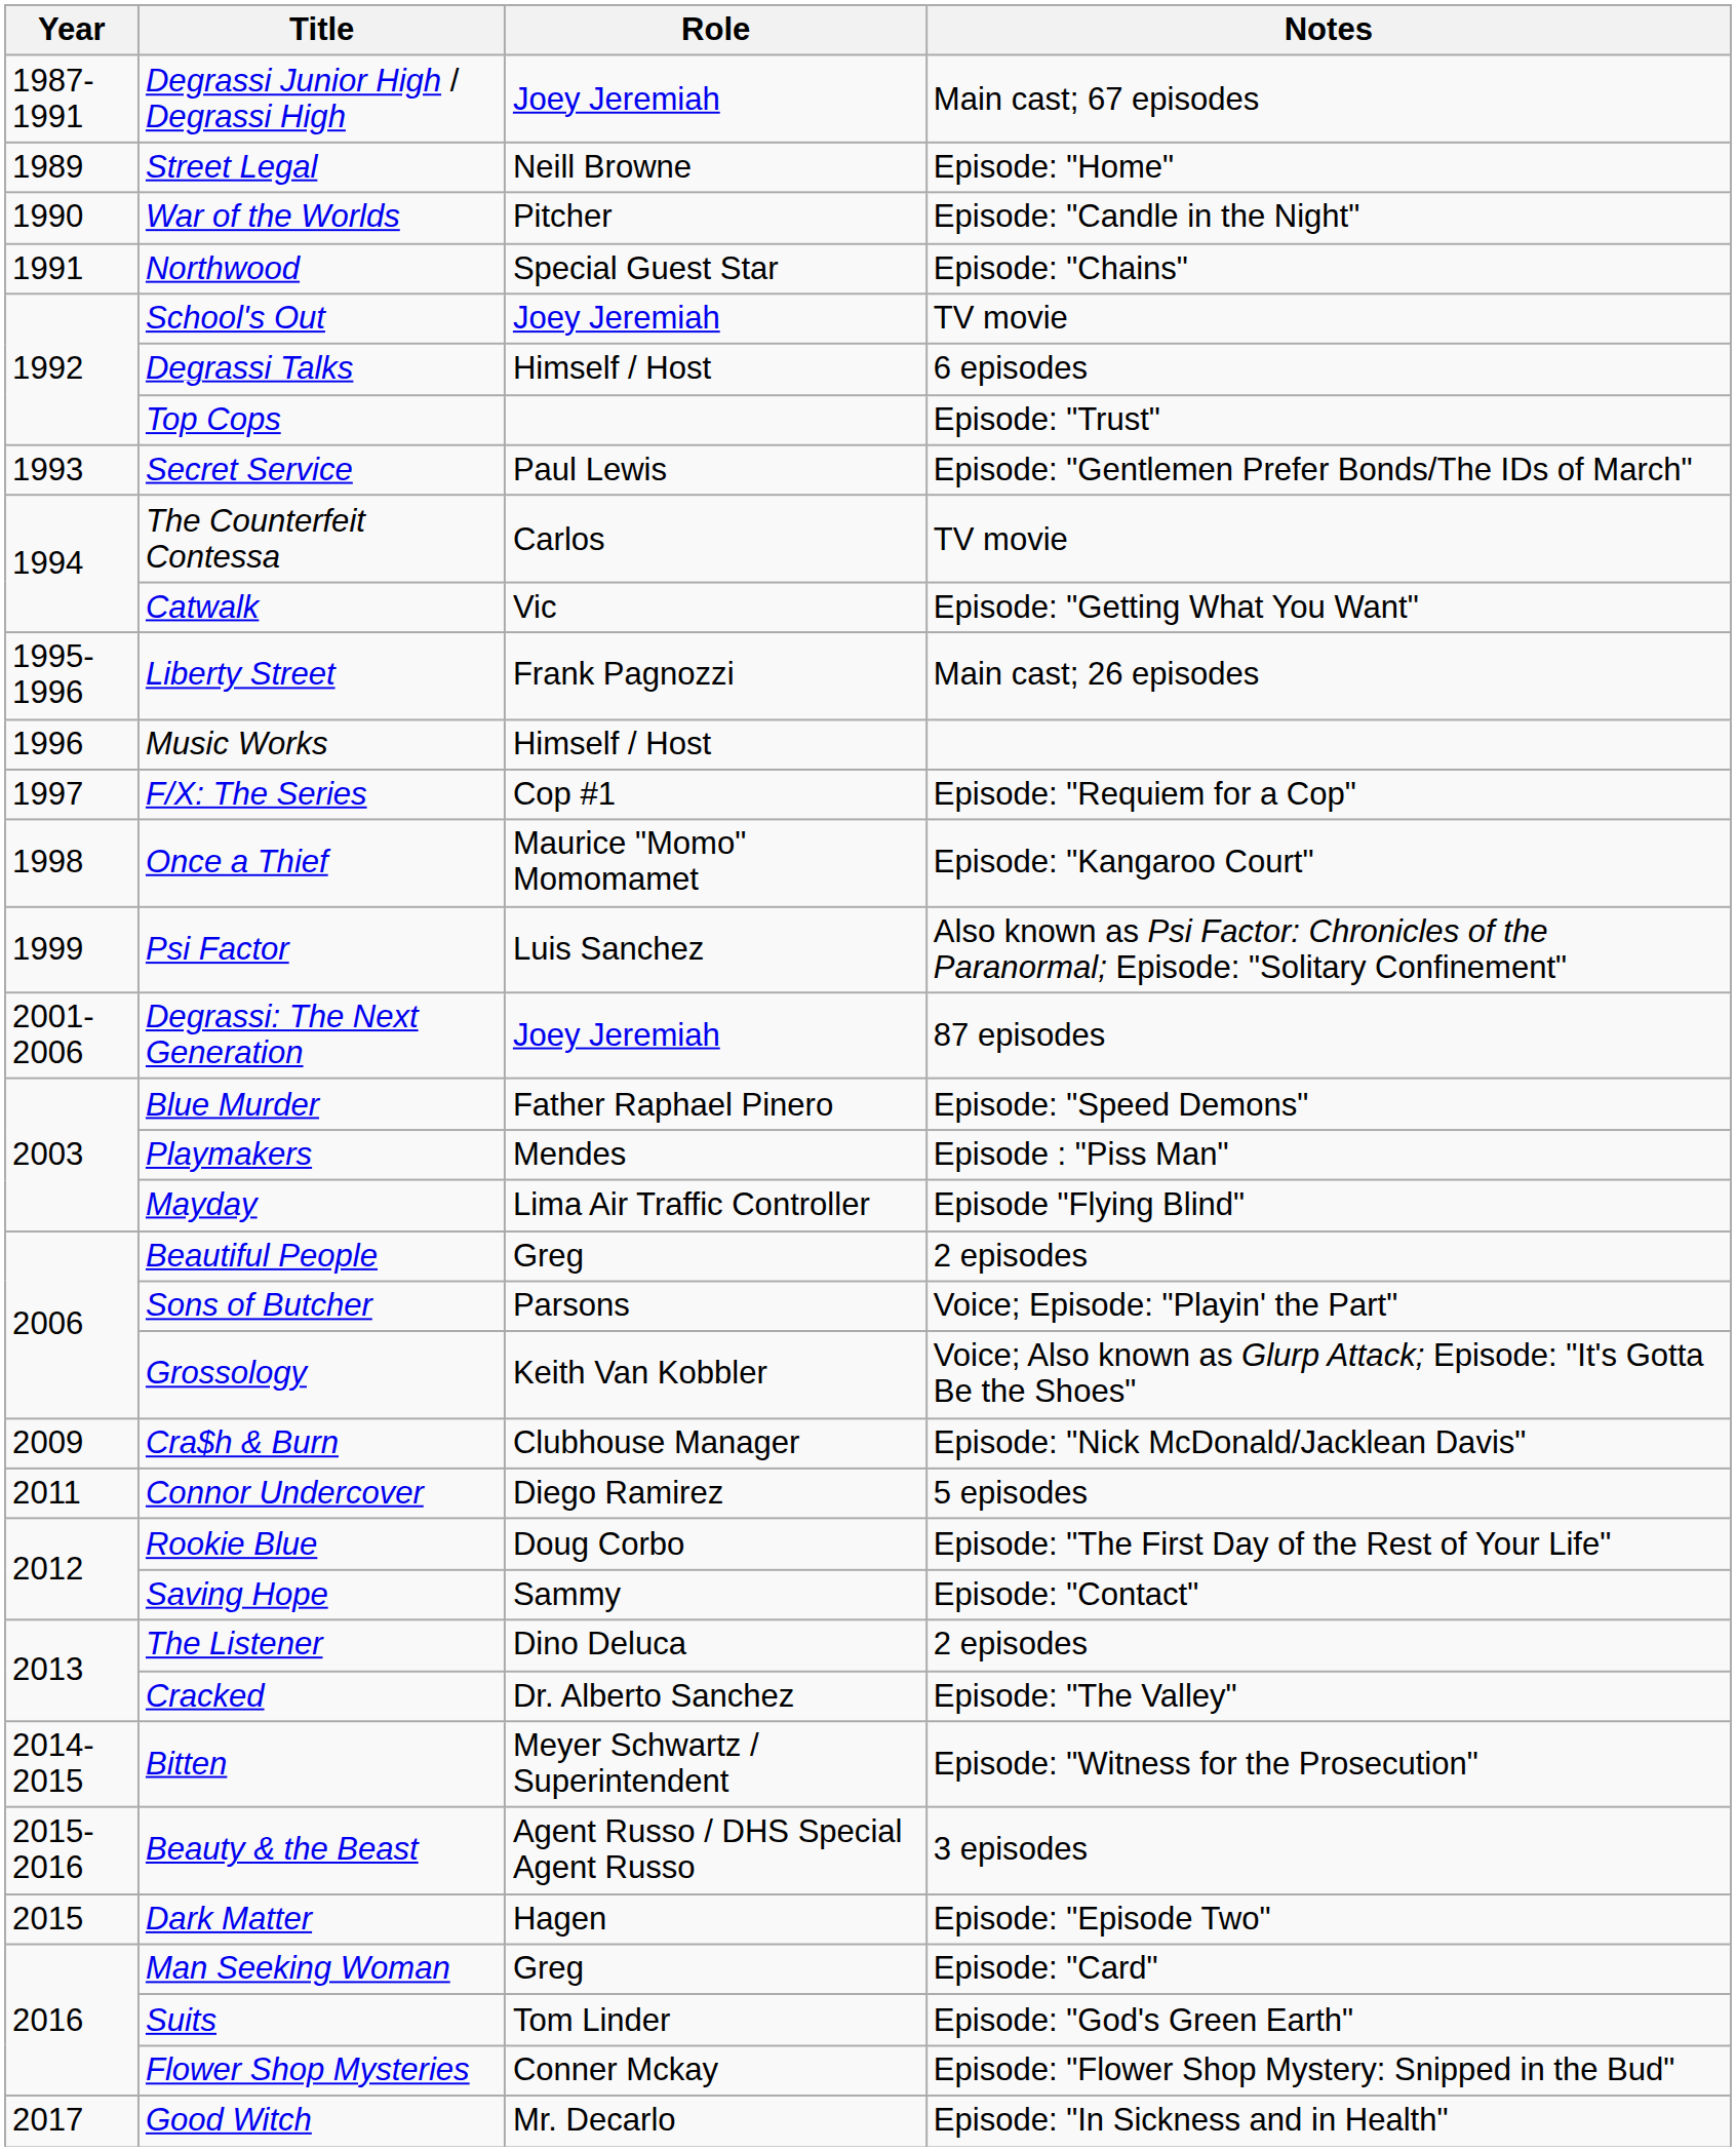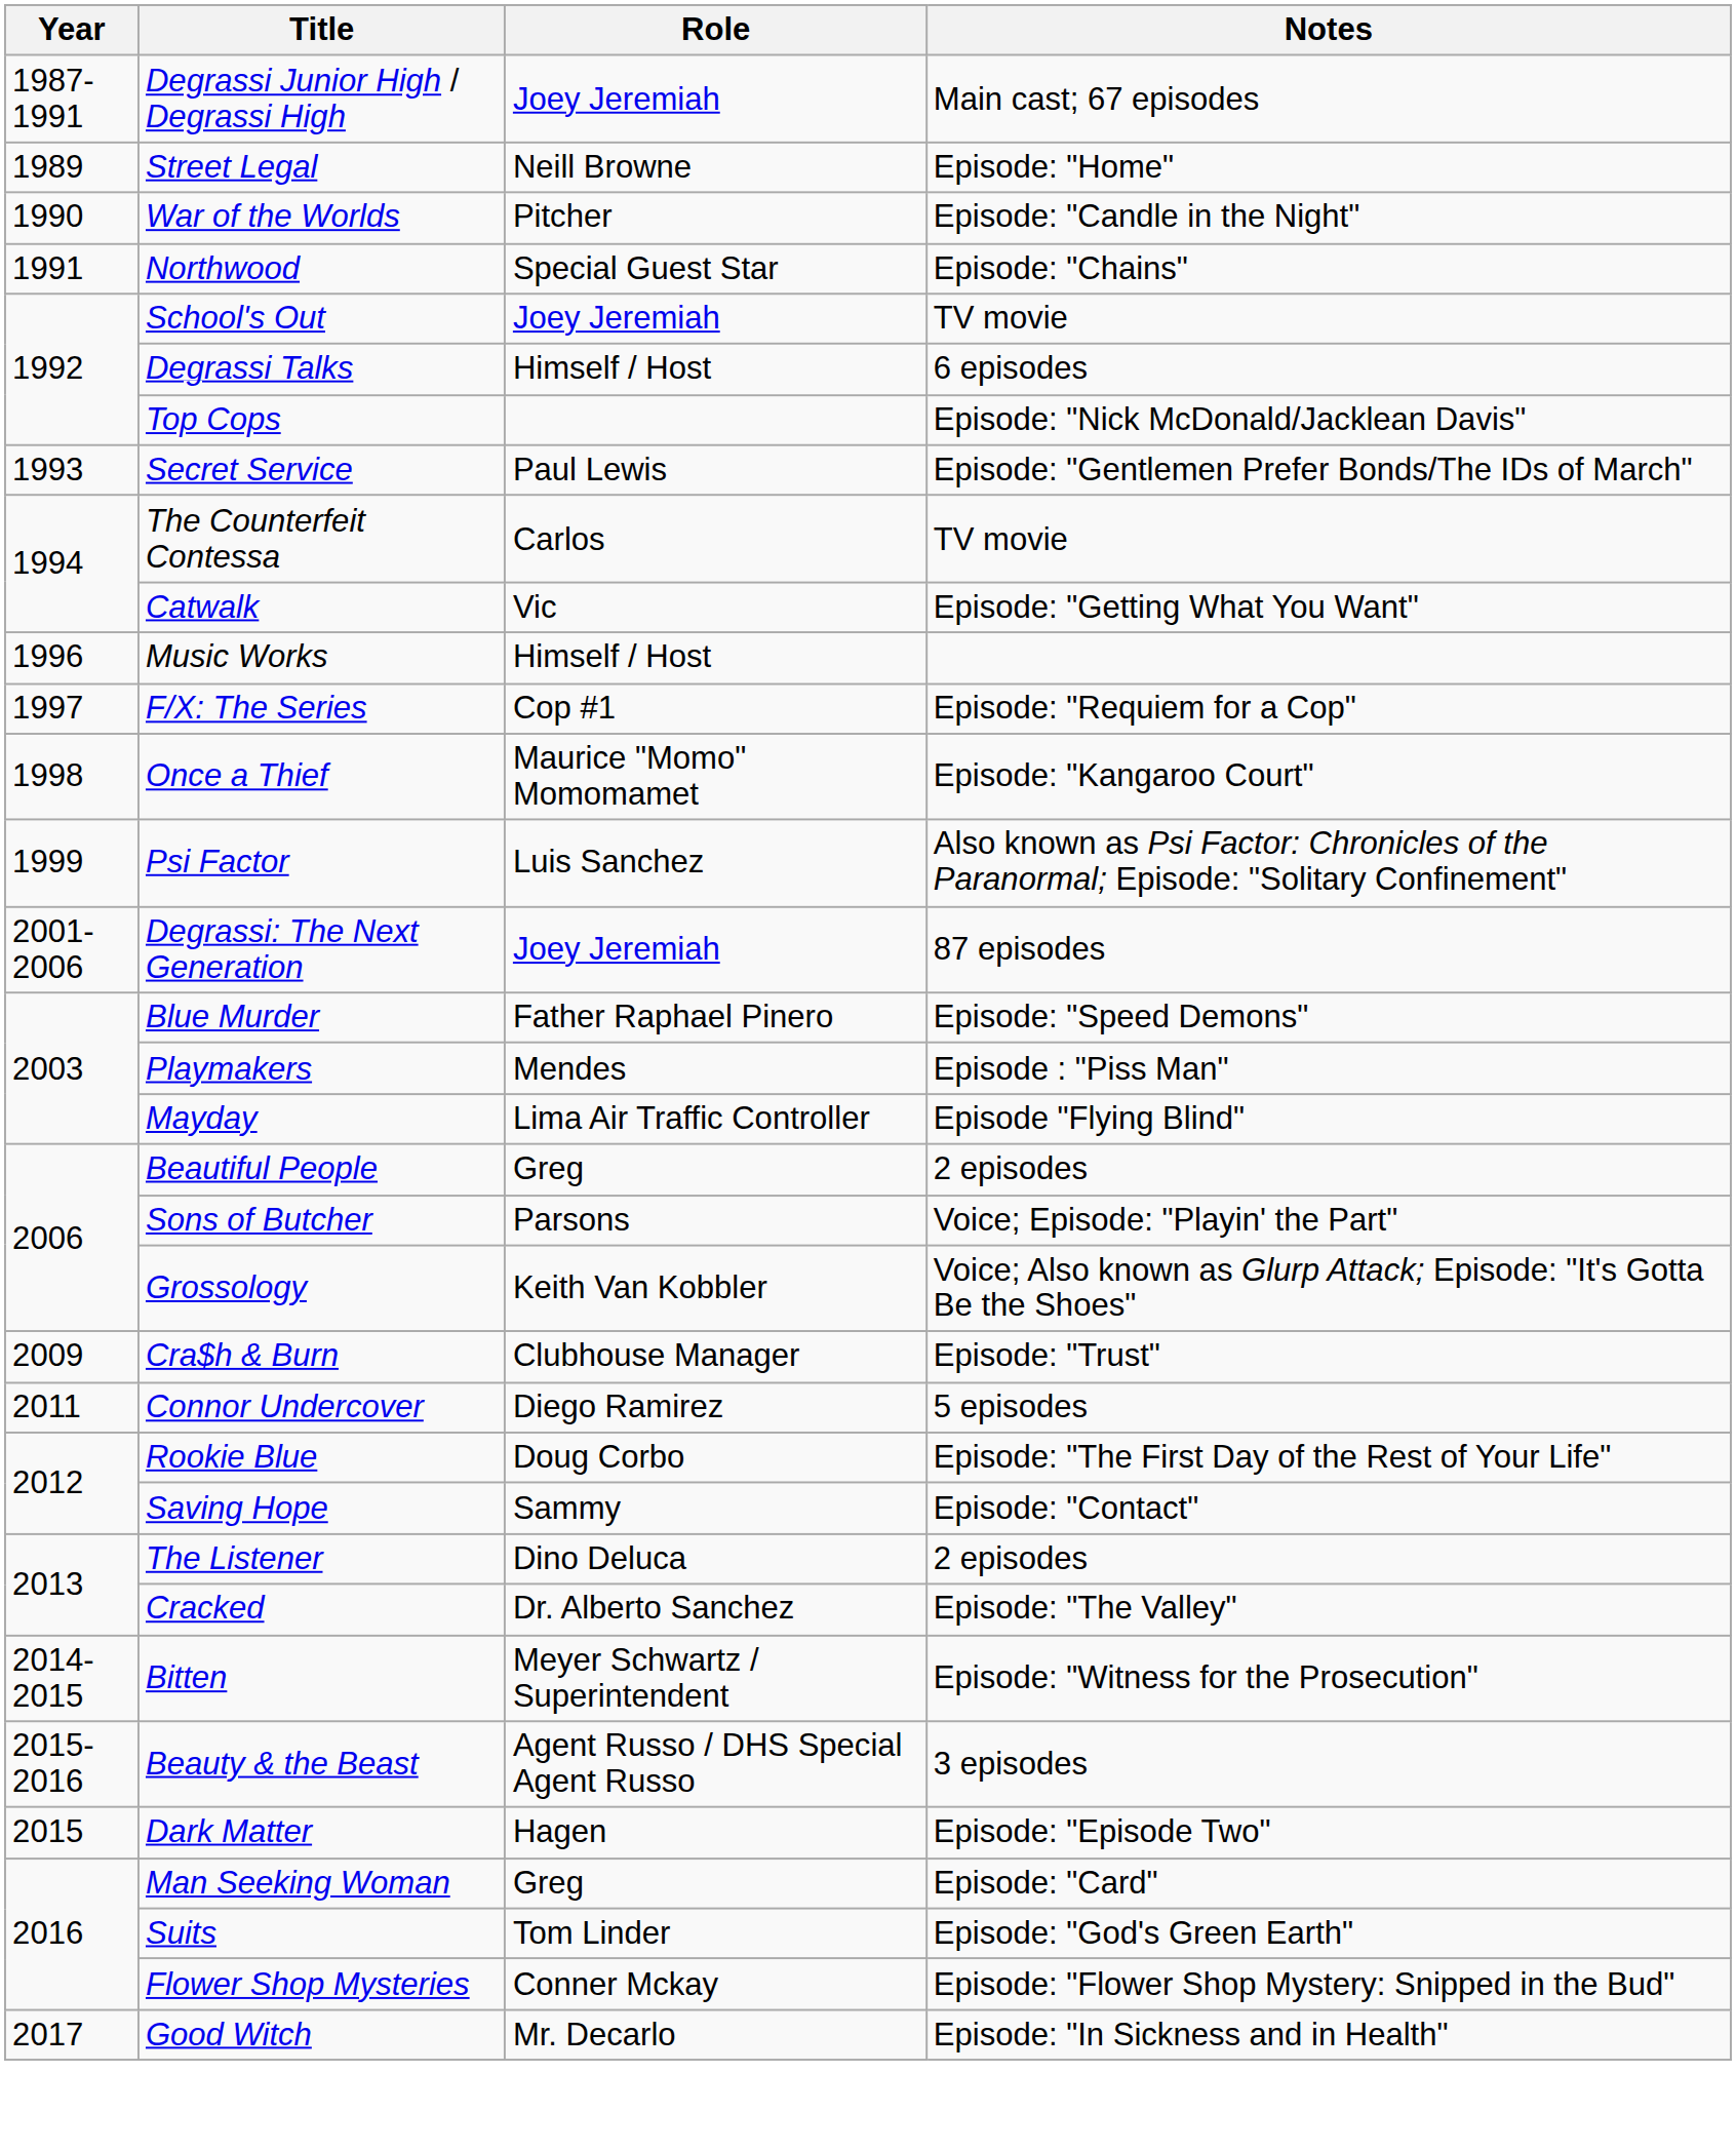Top Cops | Notes: Episode: "Trust" -> Episode: "Nick McDonald/Jacklean Davis"
- row: 1995-1996 | Liberty Street | Frank Pagnozzi | Main cast; 26 episodes
Cra$h & Burn | Notes: Episode: "Nick McDonald/Jacklean Davis" -> Episode: "Trust"
